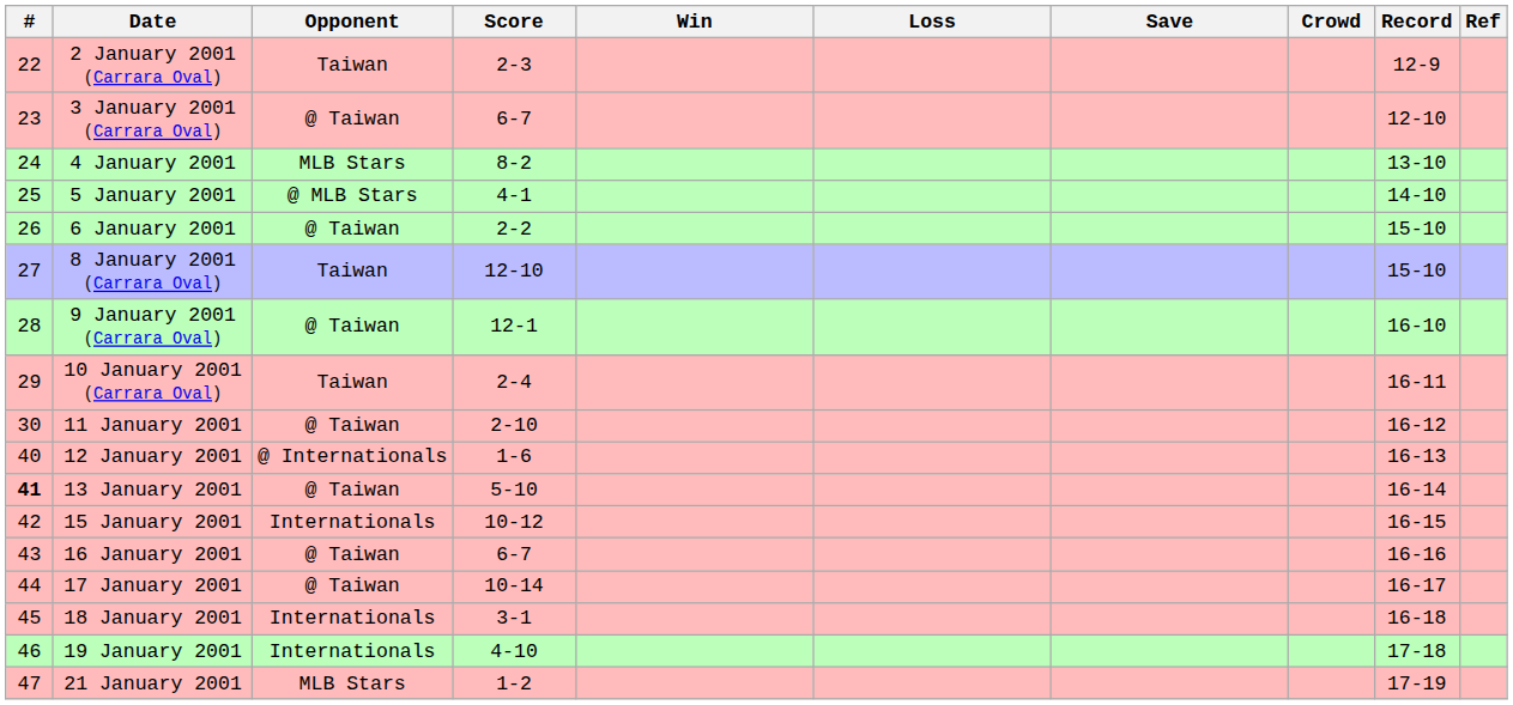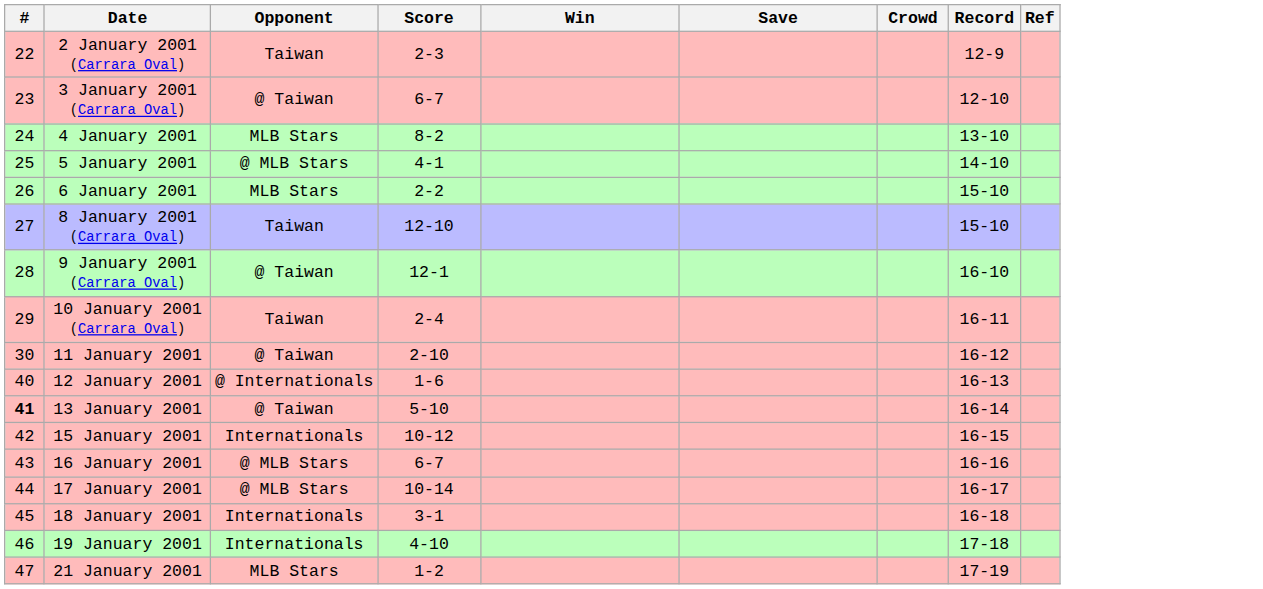- column: Loss
6 January 2001 | Opponent: @ Taiwan -> MLB Stars
16 January 2001 | Opponent: @ Taiwan -> @ MLB Stars
17 January 2001 | Opponent: @ Taiwan -> @ MLB Stars
